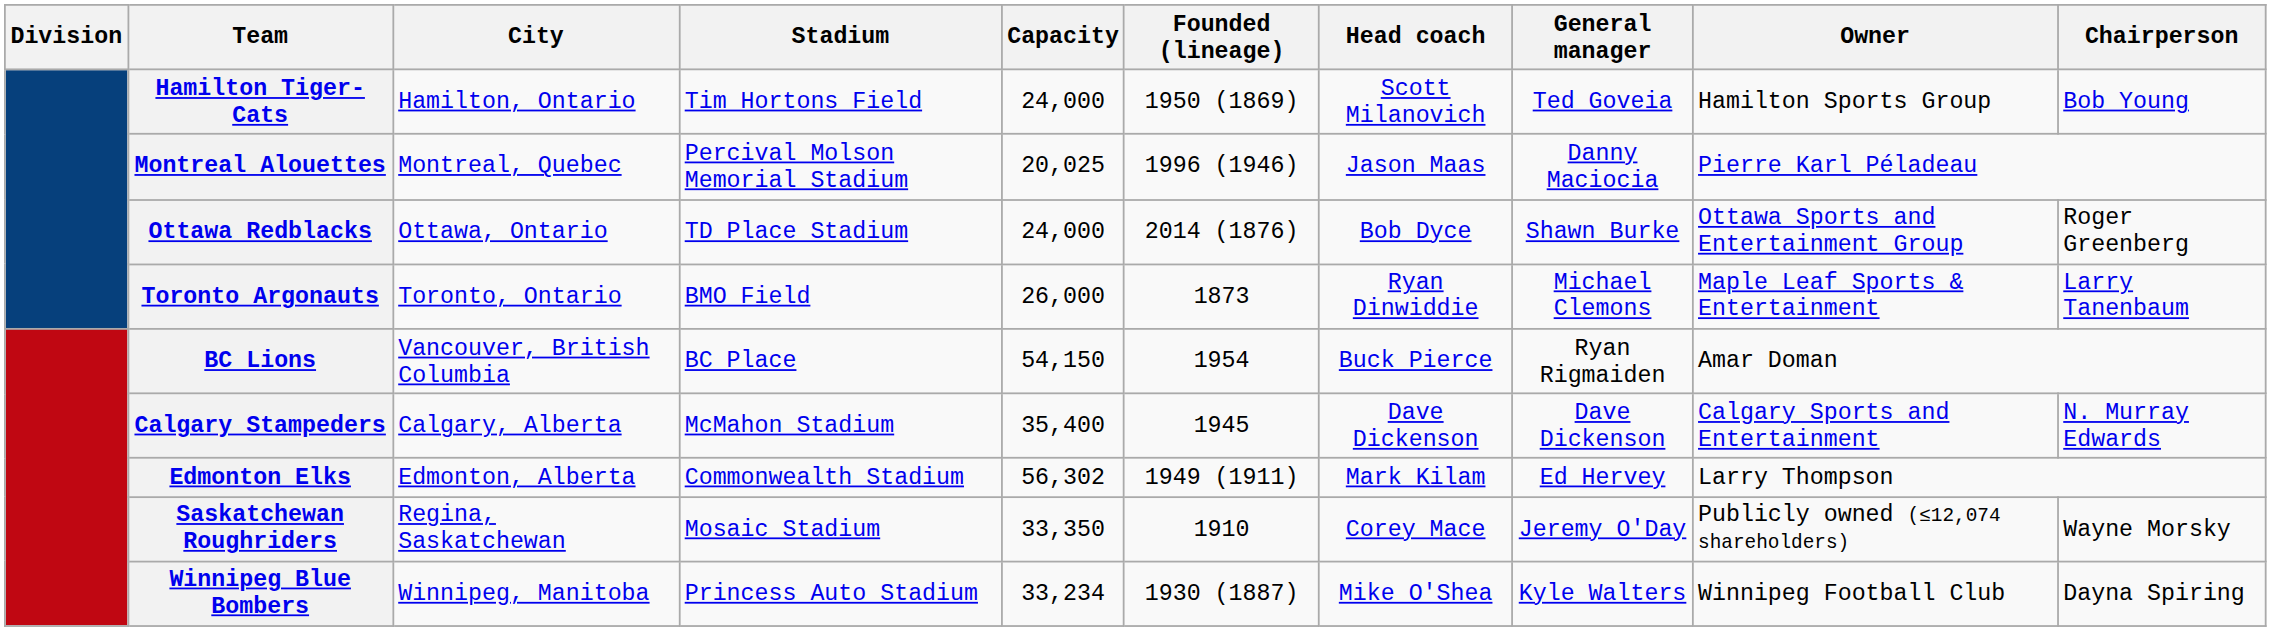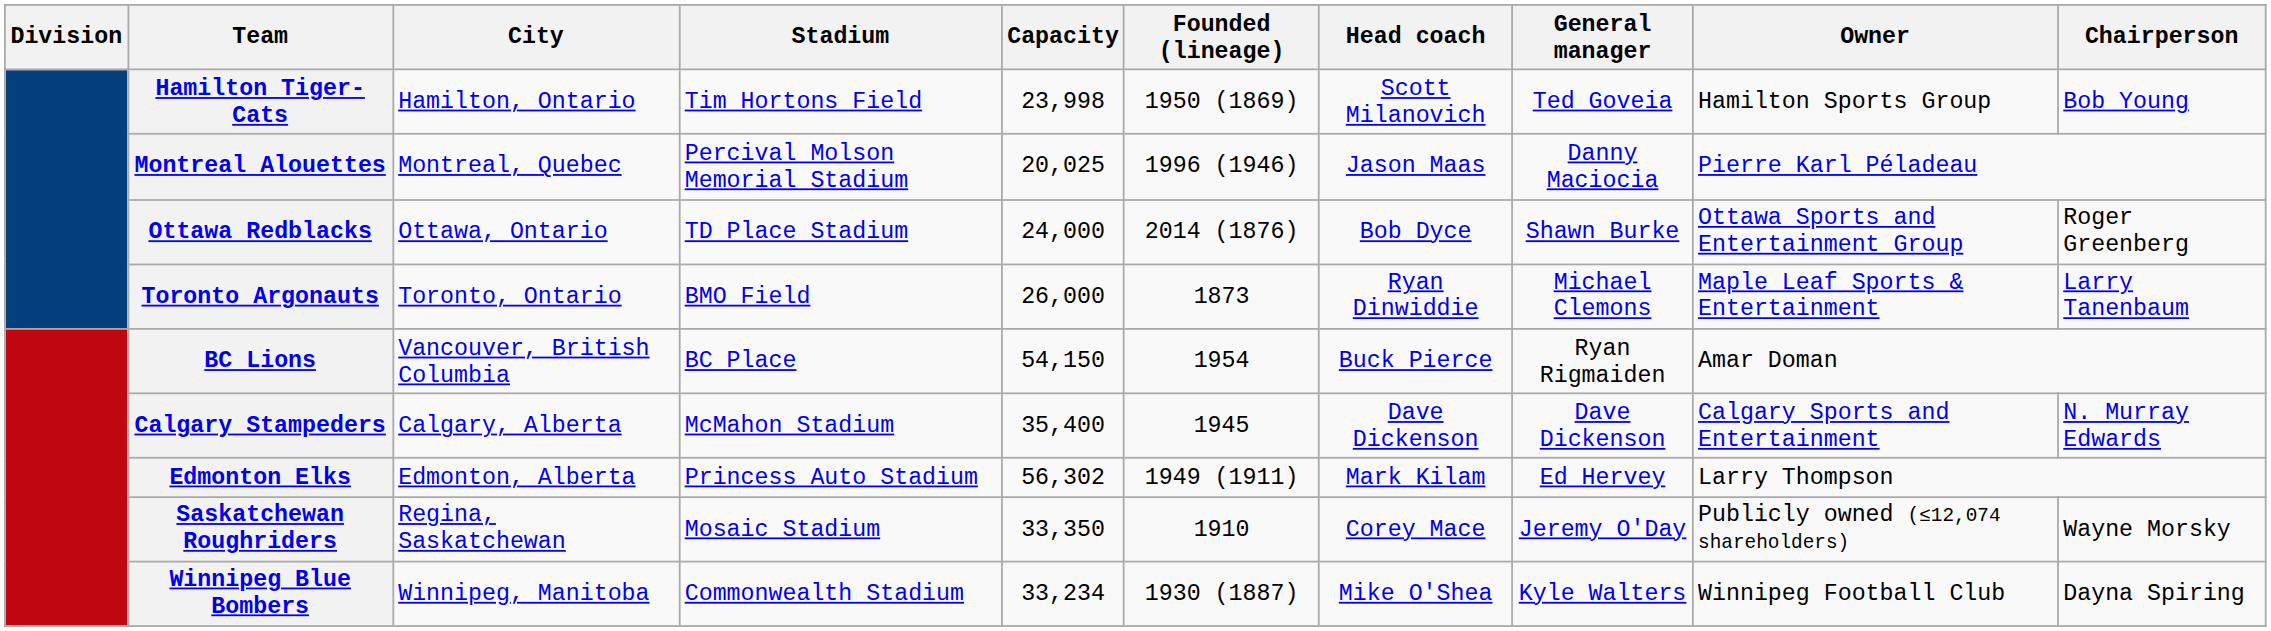Hamilton Tiger-Cats | Capacity: 24,000 -> 23,998
Edmonton Elks | Stadium: Commonwealth Stadium -> Princess Auto Stadium
Winnipeg Blue Bombers | Stadium: Princess Auto Stadium -> Commonwealth Stadium
